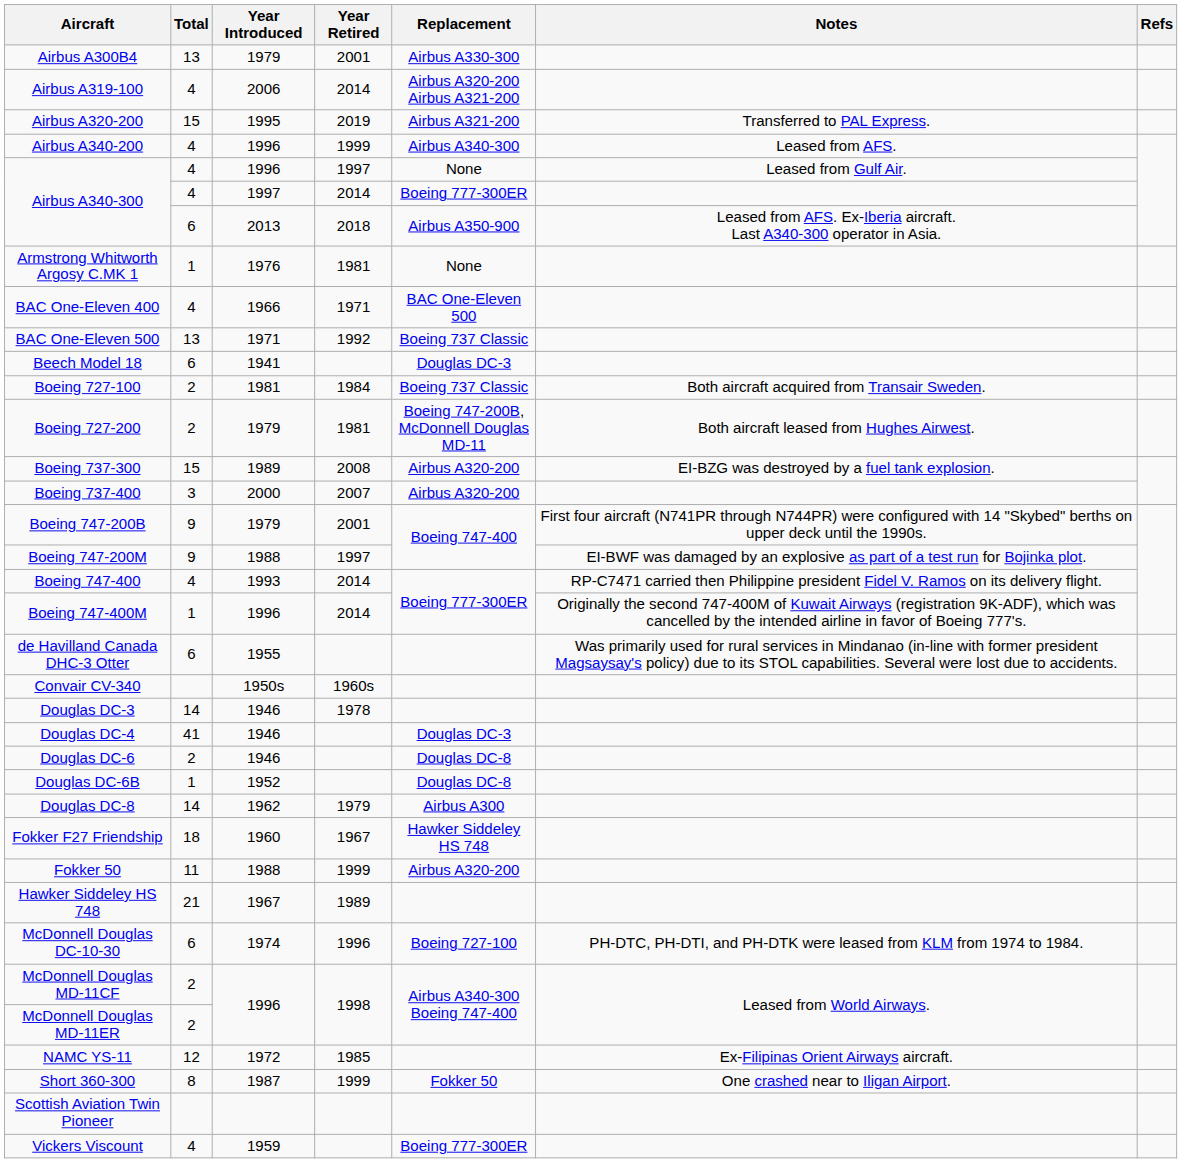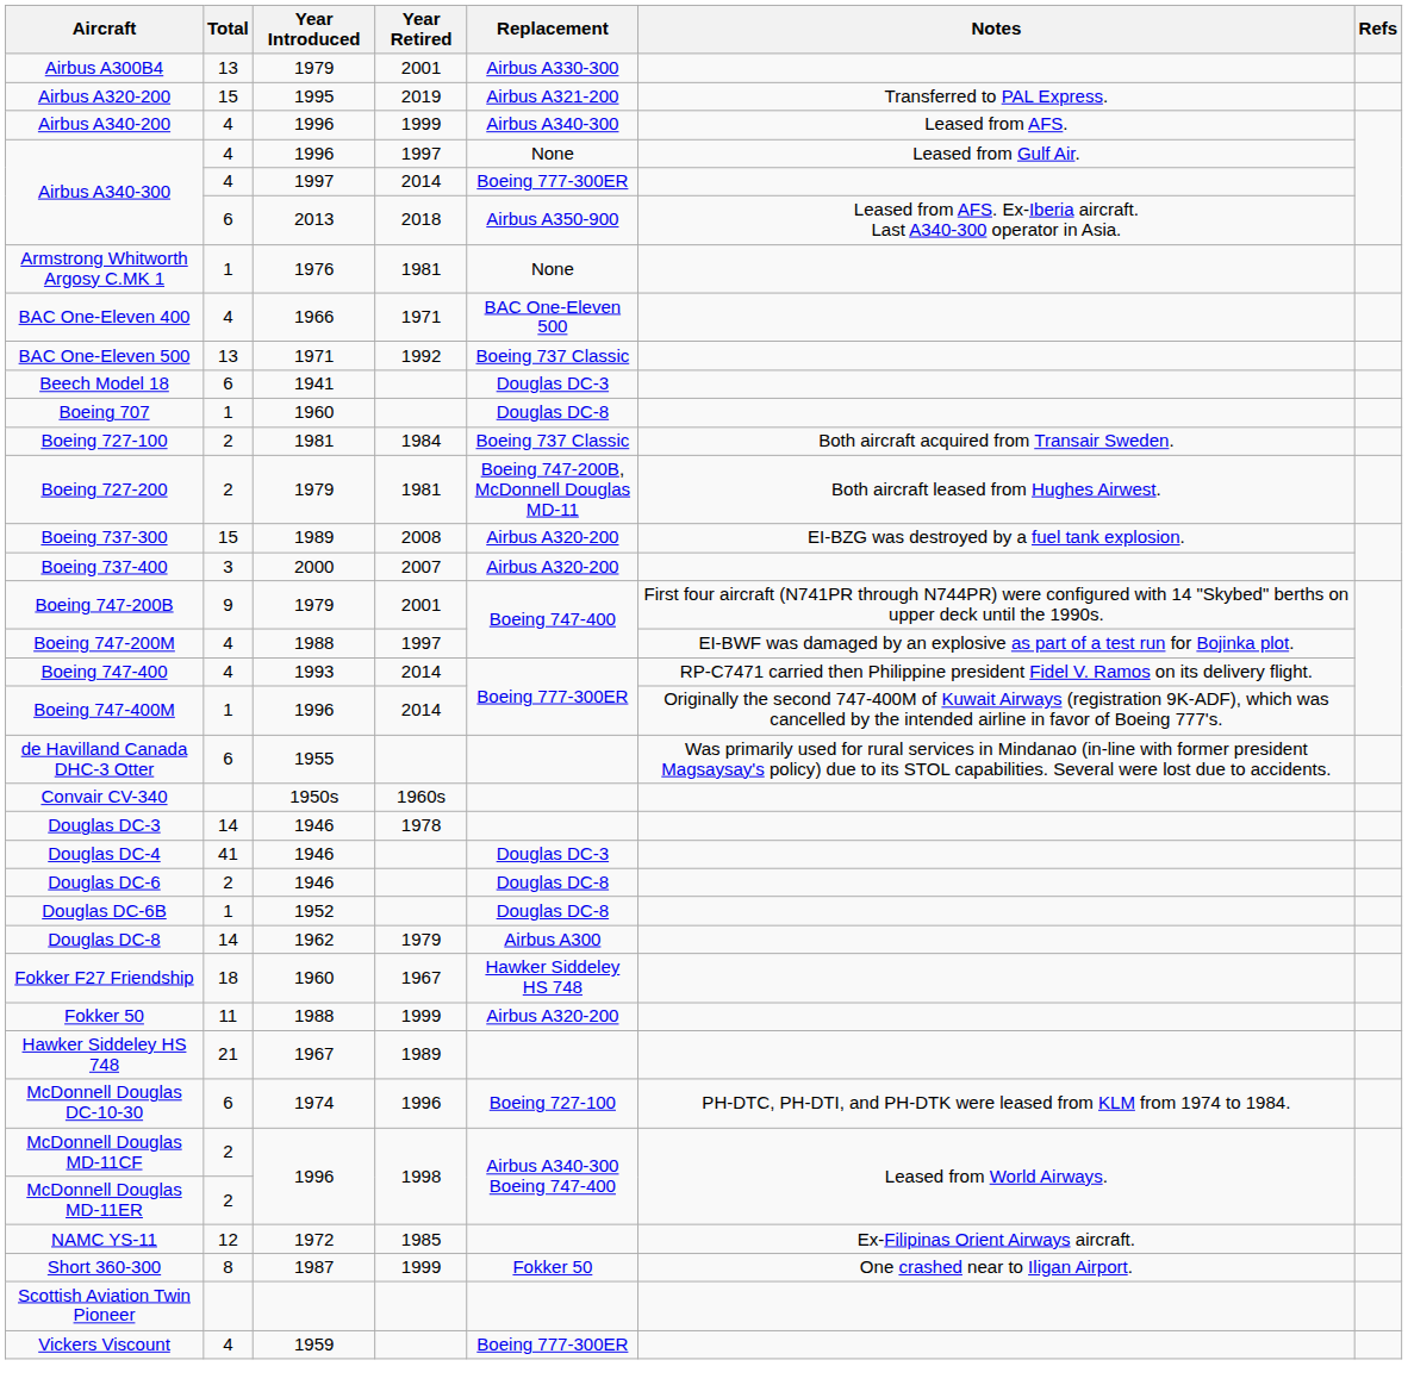- row: Airbus A319-100 | 4 | 2006 | 2014 | Airbus A320-200 Airbus A321-200
+ row: Boeing 707 | 1 | 1960 | Douglas DC-8
Boeing 747-200M | Total: 9 -> 4
